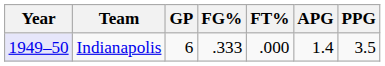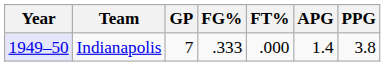Indianapolis | GP: 6 -> 7
Indianapolis | PPG: 3.5 -> 3.8
